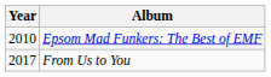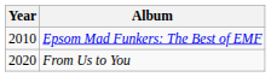From Us to You | Year: 2017 -> 2020
